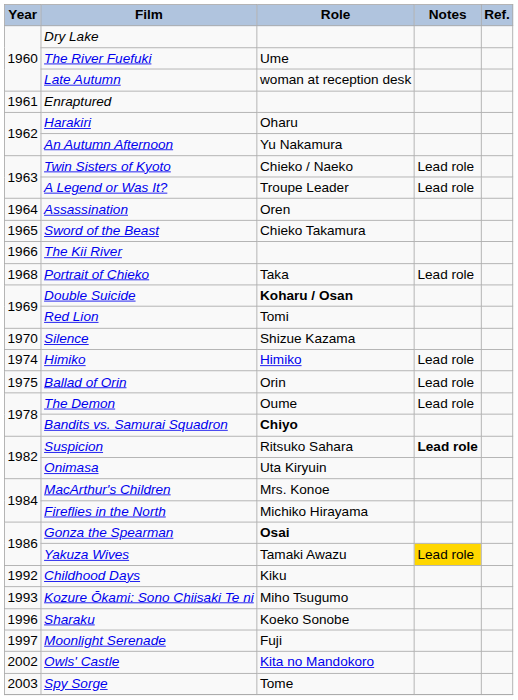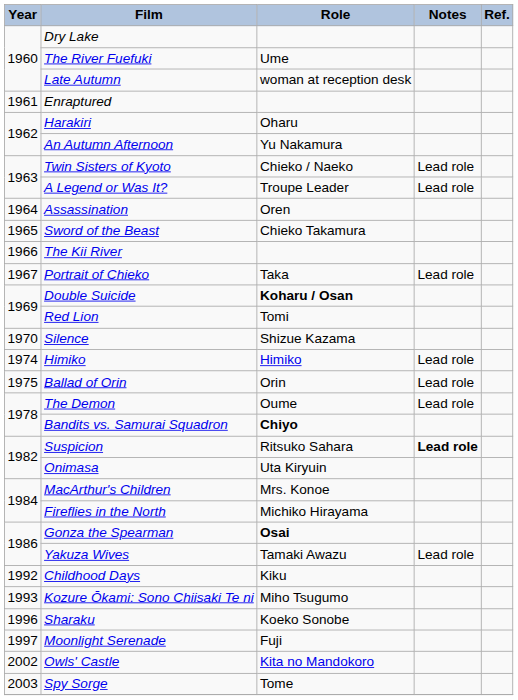Portrait of Chieko | Year: 1968 -> 1967
Yakuza Wives | Notes: gold background -> no background
